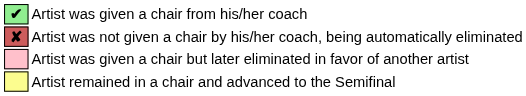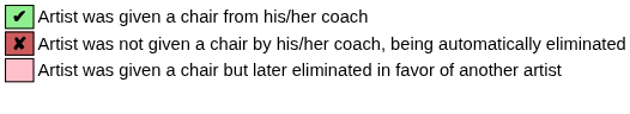- row: Artist remained in a chair and advanced to the Semifinal
